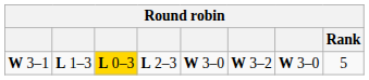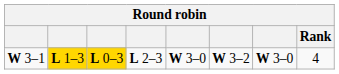W 3–1 | column 2: no background -> gold background
W 3–1 | Rank: 5 -> 4
